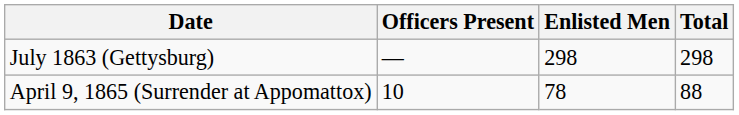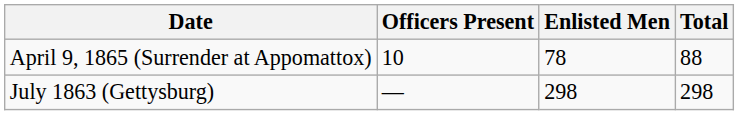rows swapped: July 1863 (Gettysburg) <-> April 9, 1865 (Surrender at Appomattox)
